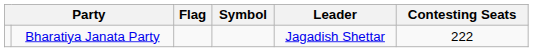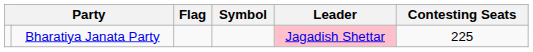Bharatiya Janata Party | Leader: no background -> pink background
Bharatiya Janata Party | Contesting Seats: 222 -> 225
